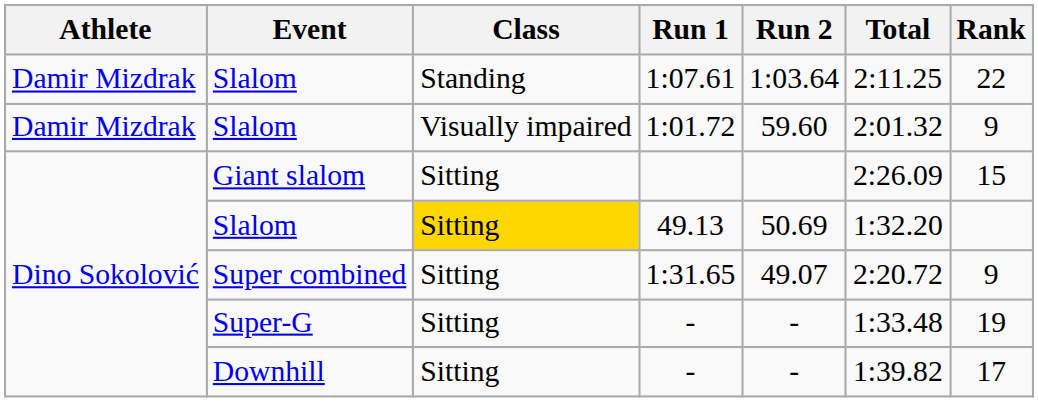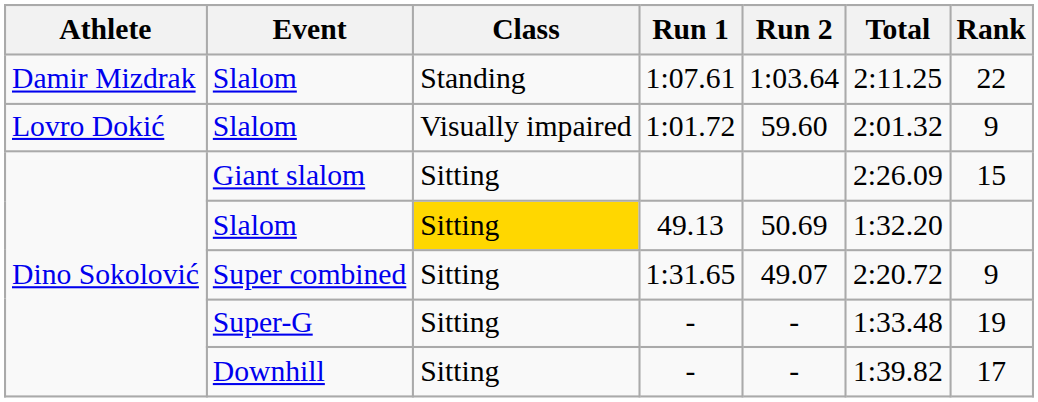1:01.72 | Athlete: Damir Mizdrak -> Lovro Dokić
